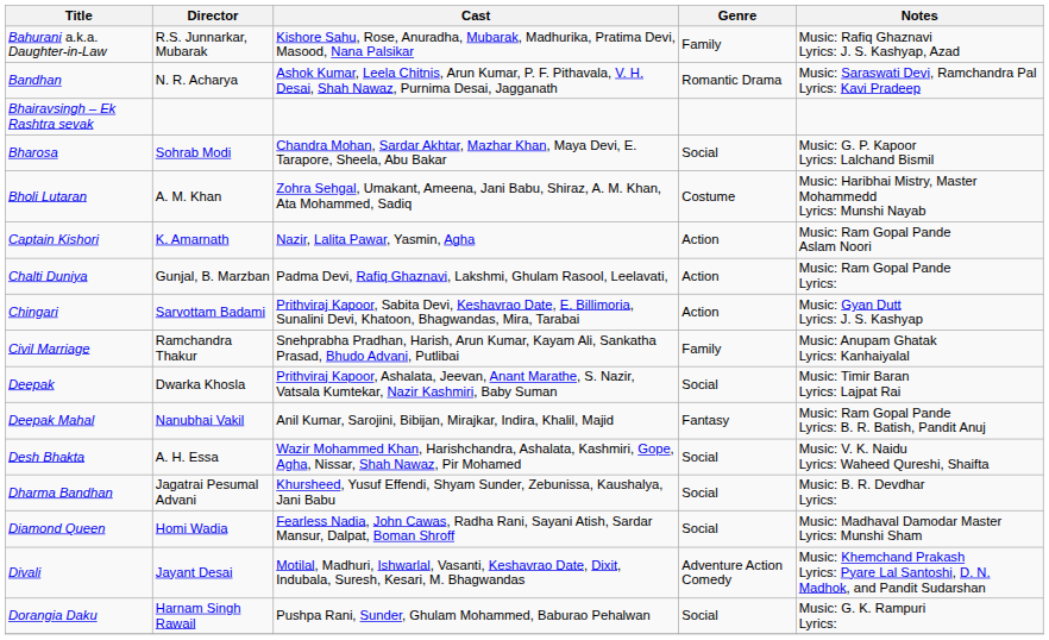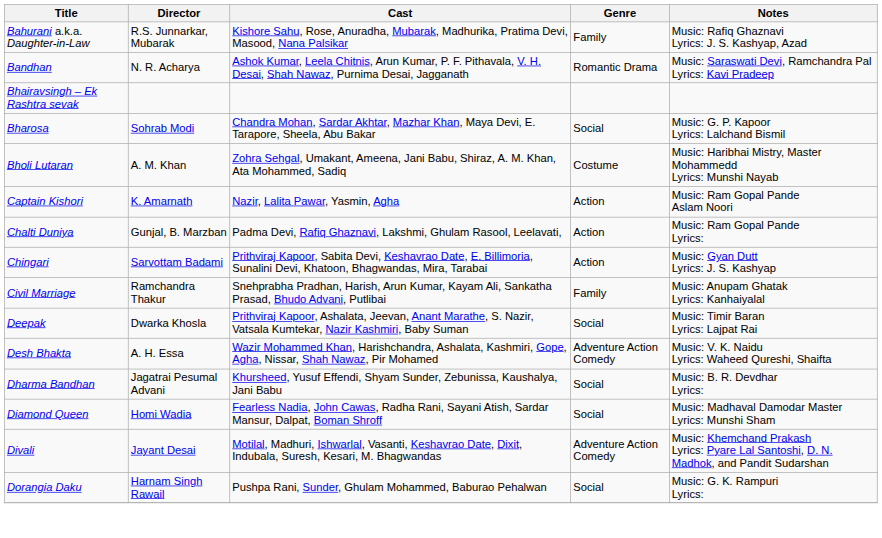- row: Deepak Mahal | Nanubhai Vakil | Anil Kumar, Sarojini, Bibijan, Mirajkar, Indira, Khalil, Majid | Fantasy | Music: Ram Gopal Pande Lyrics: B. R. Batish, Pandit Anuj
Desh Bhakta | Genre: Social -> Adventure Action Comedy
